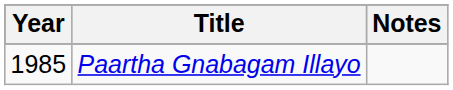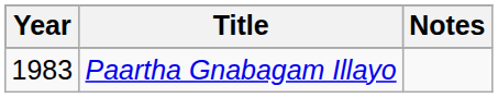Paartha Gnabagam Illayo | Year: 1985 -> 1983
